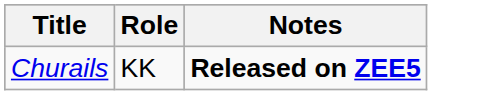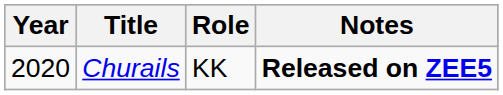+ column: Year | 2020
